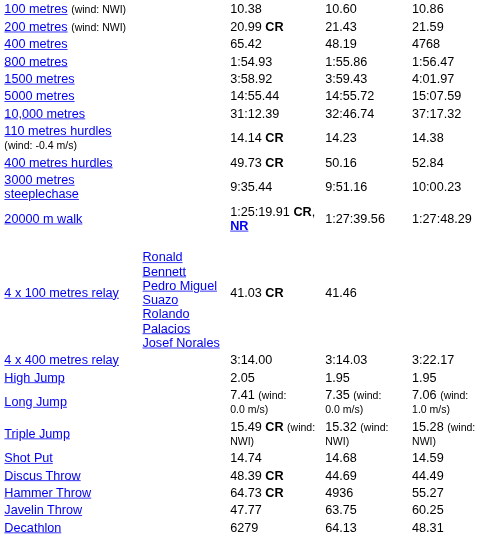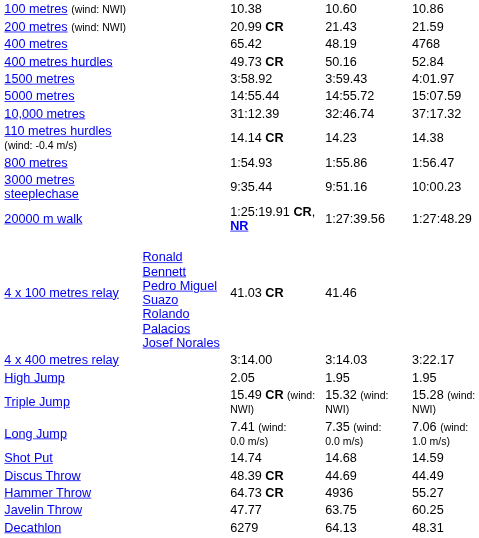rows swapped: 800 metres <-> 400 metres hurdles
rows swapped: Long Jump <-> Triple Jump
